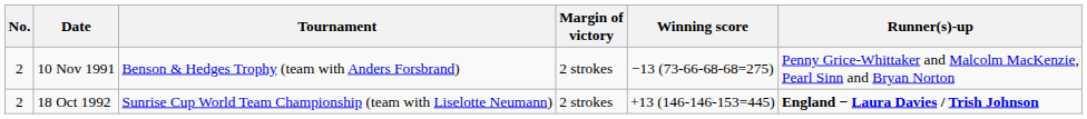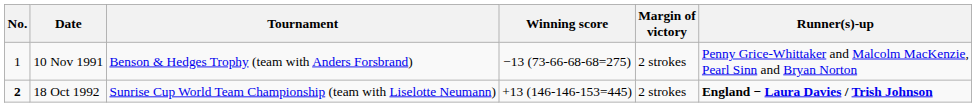columns swapped: Winning score <-> Margin of victory
10 Nov 1991 | No.: 2 -> 1
18 Oct 1992 | No.: normal -> bold
